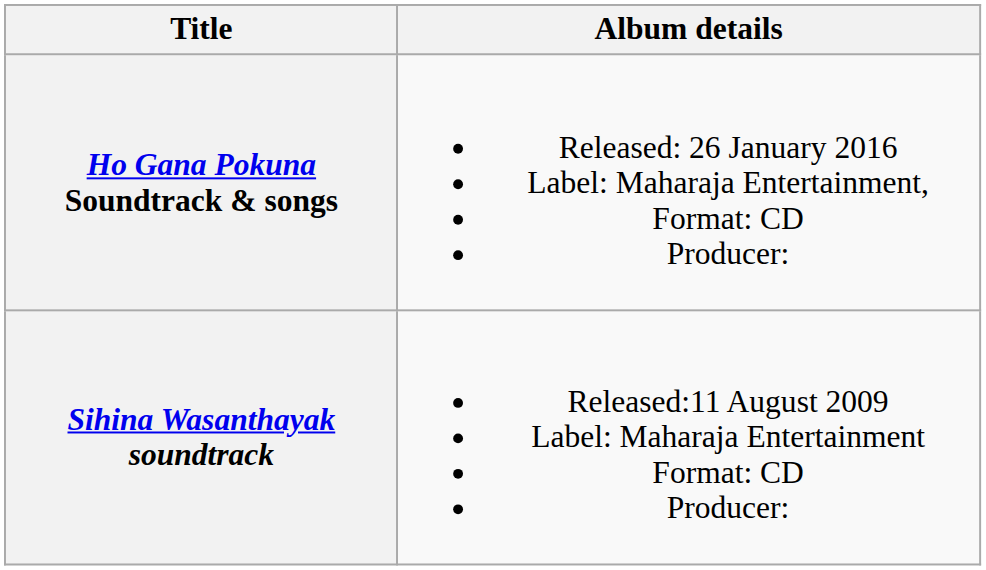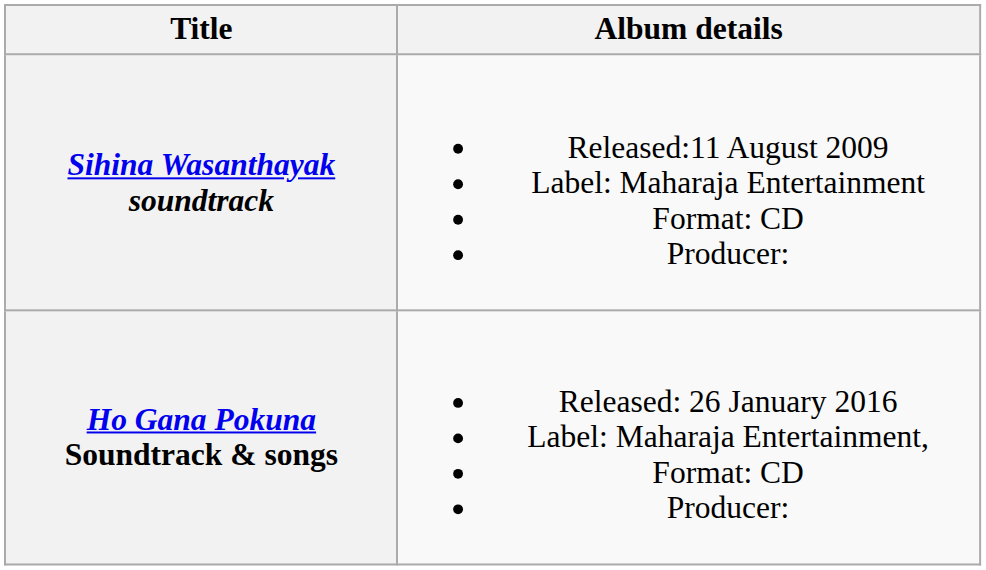rows swapped: Sihina Wasanthayak soundtrack <-> Ho Gana Pokuna Soundtrack & songs
